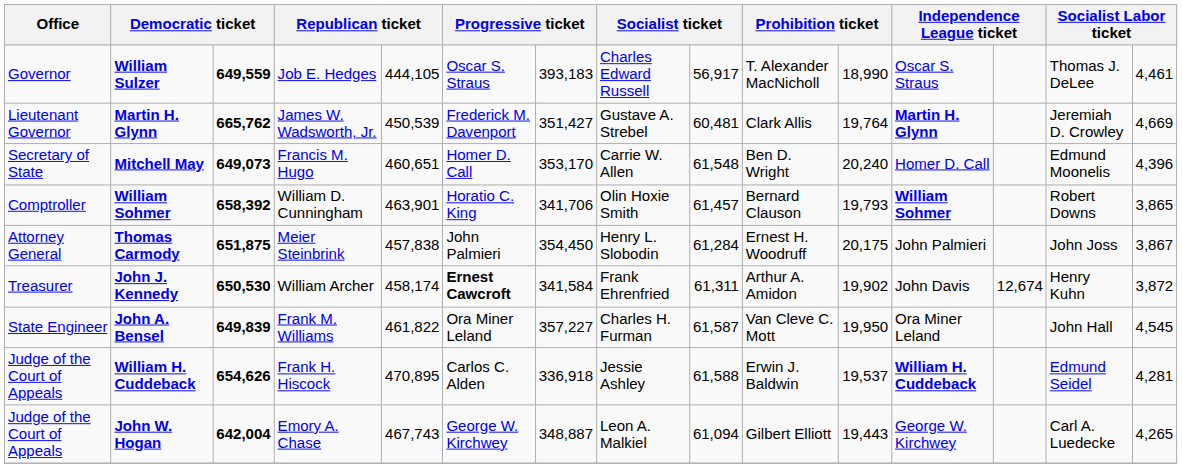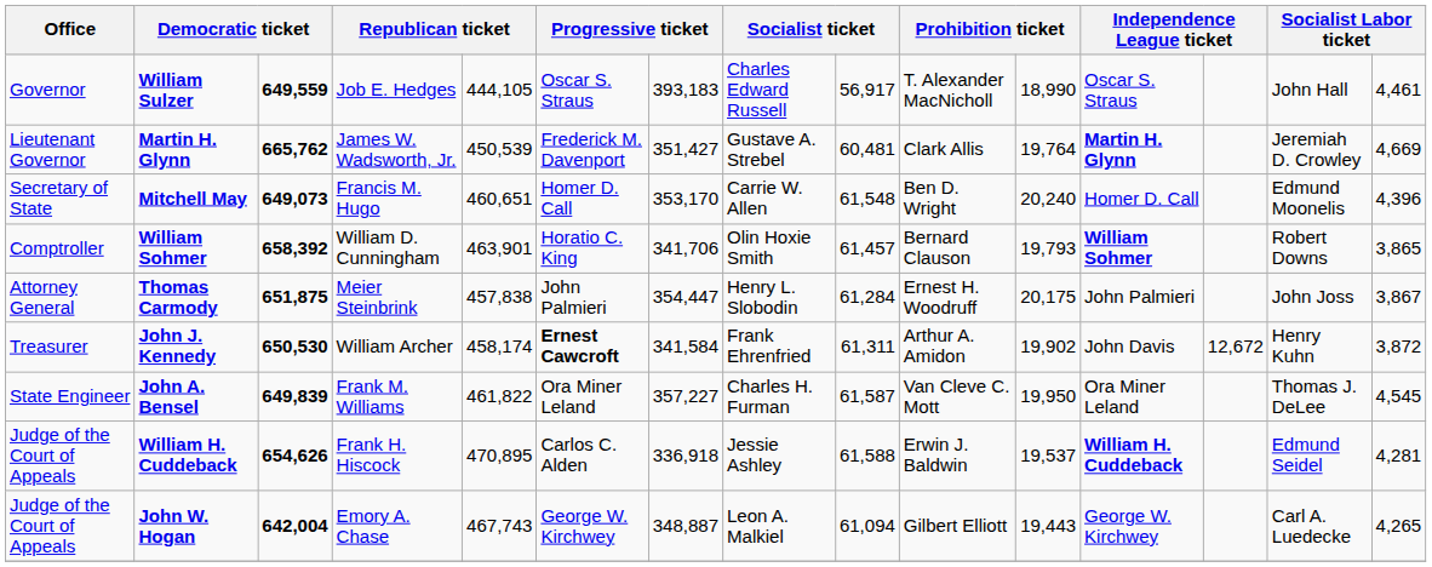William Sulzer | column 14: Thomas J. DeLee -> John Hall
Thomas Carmody | column 7: 354,450 -> 354,447
John J. Kennedy | column 13: 12,674 -> 12,672
John A. Bensel | column 14: John Hall -> Thomas J. DeLee
